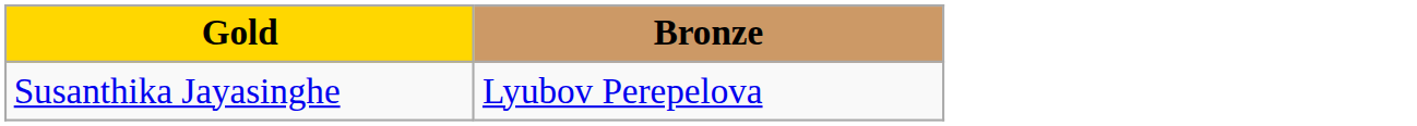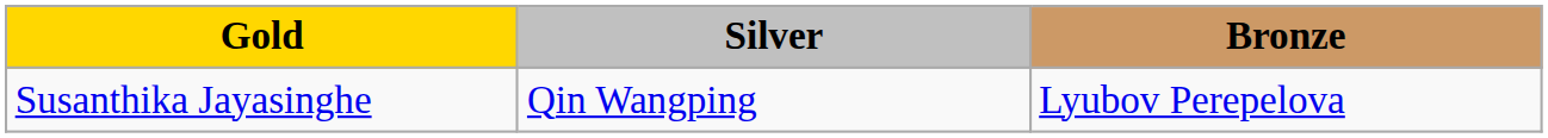+ column: Silver | Qin Wangping
